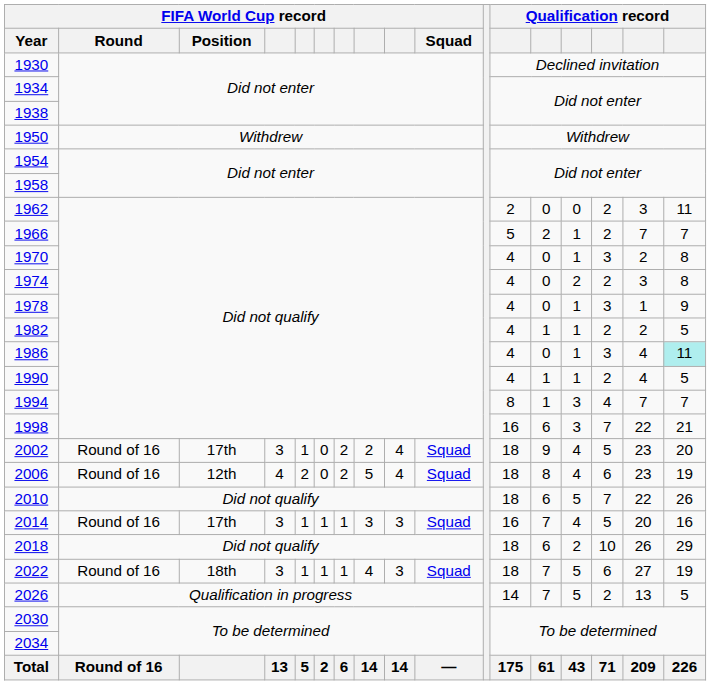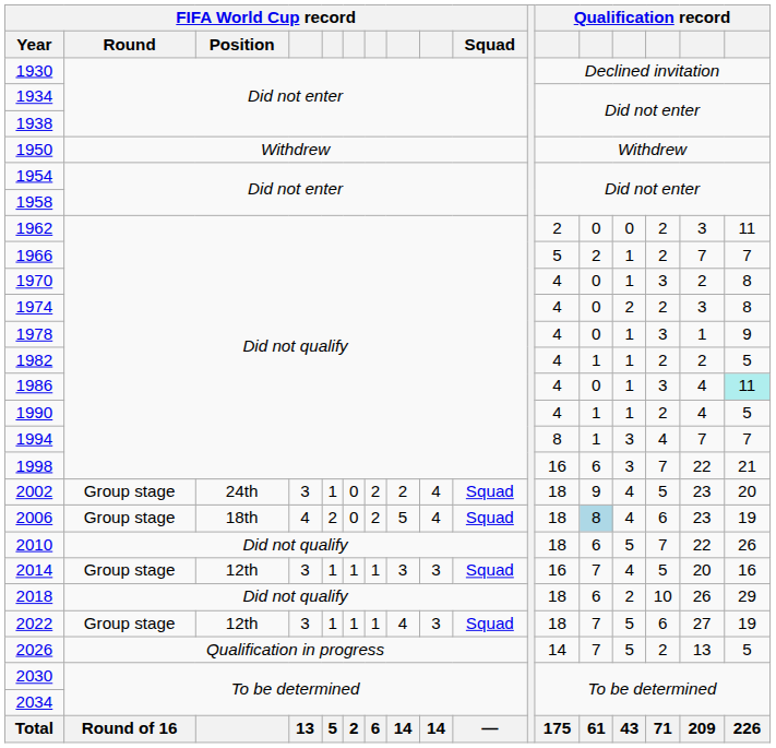2002 | FIFA World Cup record / Round: Round of 16 -> Group stage
2002 | FIFA World Cup record / Position: 17th -> 24th
2006 | FIFA World Cup record / Round: Round of 16 -> Group stage
2006 | FIFA World Cup record / Position: 12th -> 18th
2006 | column 13: no background -> lightblue background
2014 | FIFA World Cup record / Round: Round of 16 -> Group stage
2014 | FIFA World Cup record / Position: 17th -> 12th
2022 | FIFA World Cup record / Round: Round of 16 -> Group stage
2022 | FIFA World Cup record / Position: 18th -> 12th
